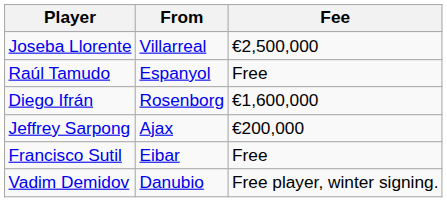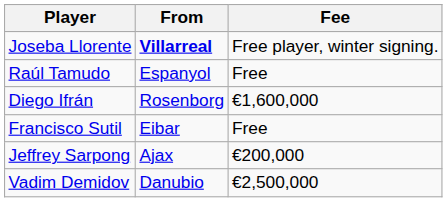Joseba Llorente | From: normal -> bold
Joseba Llorente | Fee: €2,500,000 -> Free player, winter signing.
rows swapped: Francisco Sutil <-> Jeffrey Sarpong
Vadim Demidov | Fee: Free player, winter signing. -> €2,500,000
